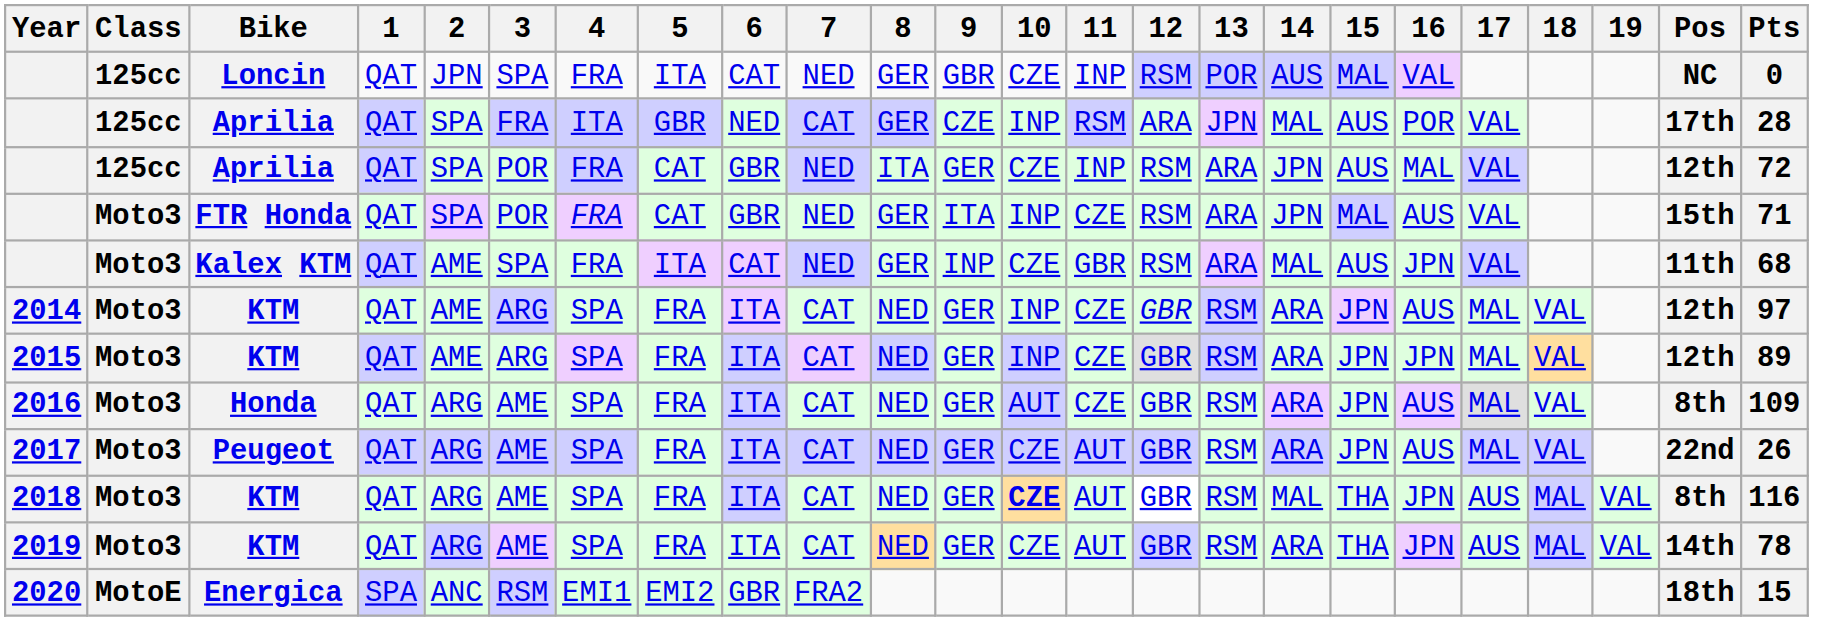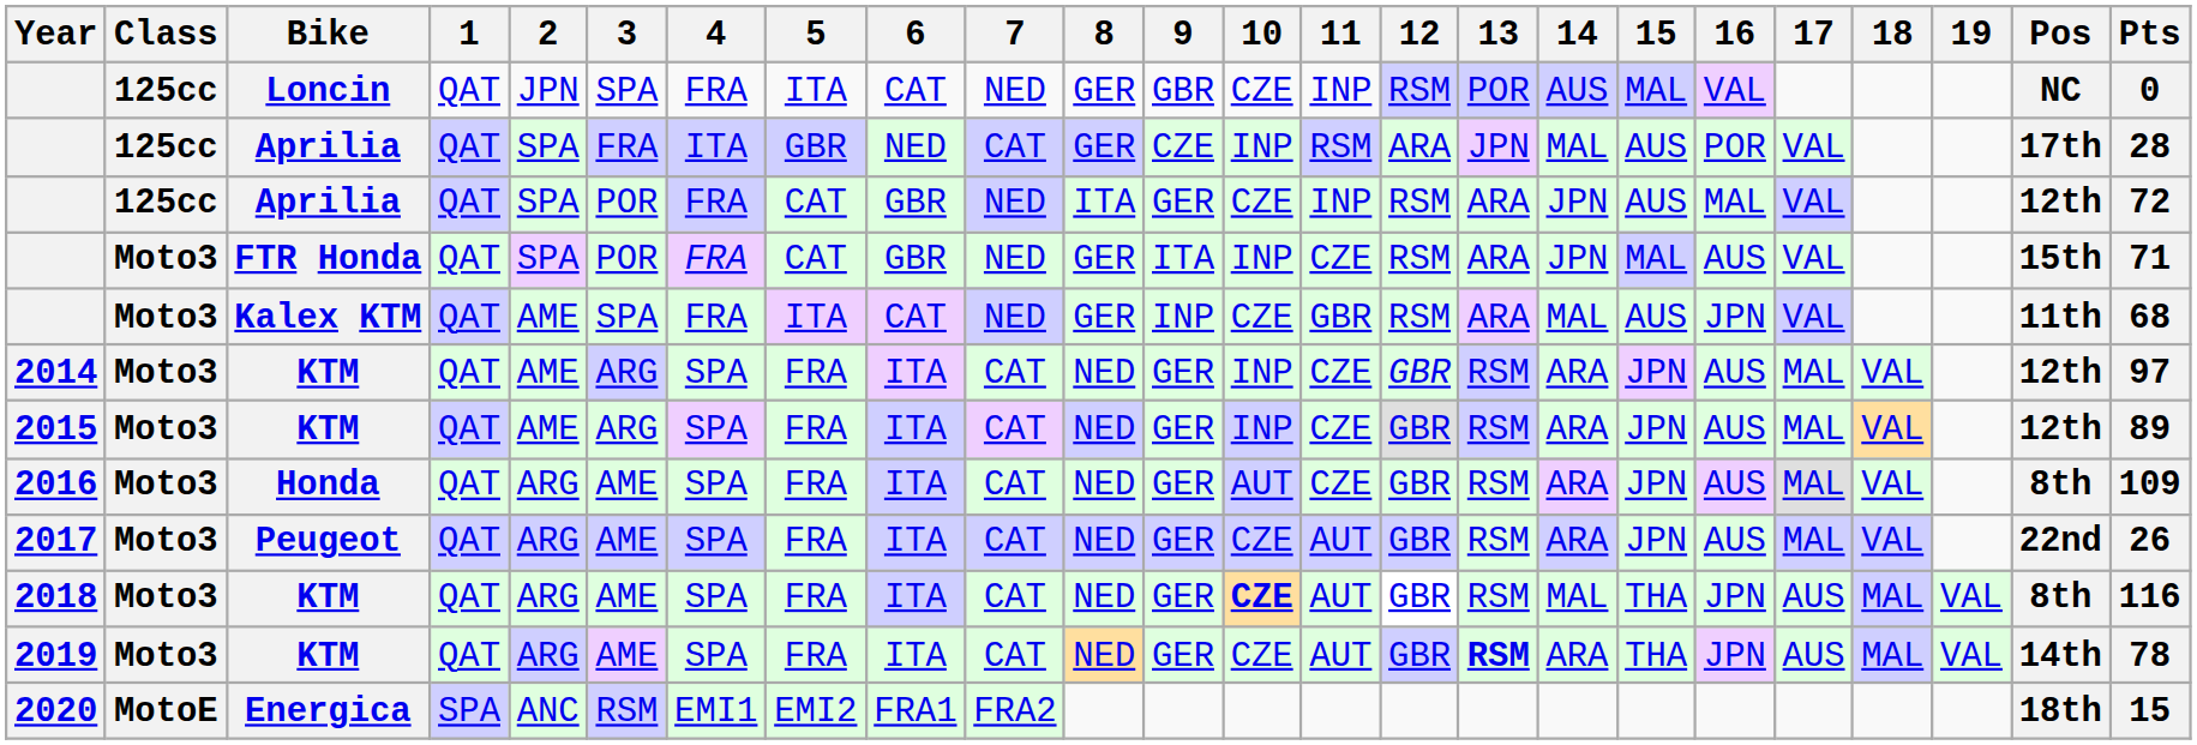2015 | 16: JPN -> AUS
2019 | 13: normal -> bold
2020 | 6: GBR -> FRA1
